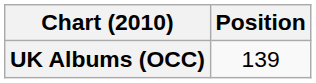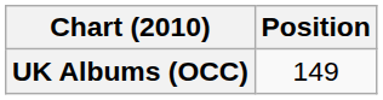UK Albums (OCC) | Position: 139 -> 149
